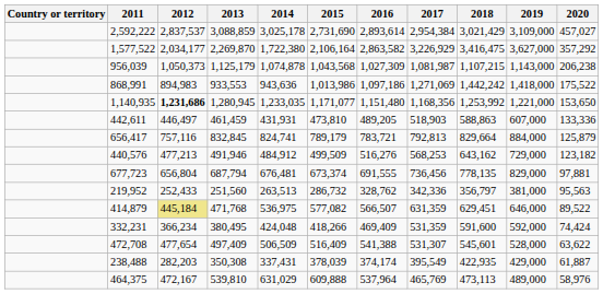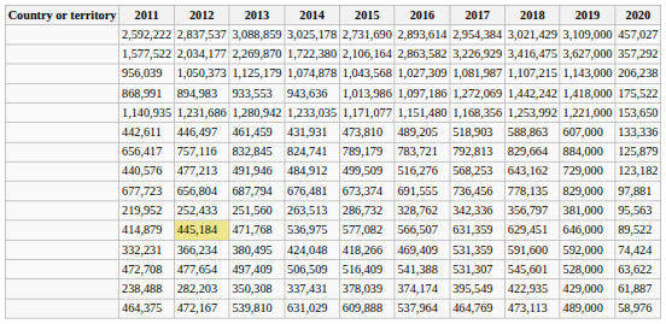868,991 | 2017: 1,271,069 -> 1,272,069
1,140,935 | 2012: bold -> normal
1,140,935 | 2013: 1,280,945 -> 1,280,942
464,375 | 2017: 465,769 -> 464,769
